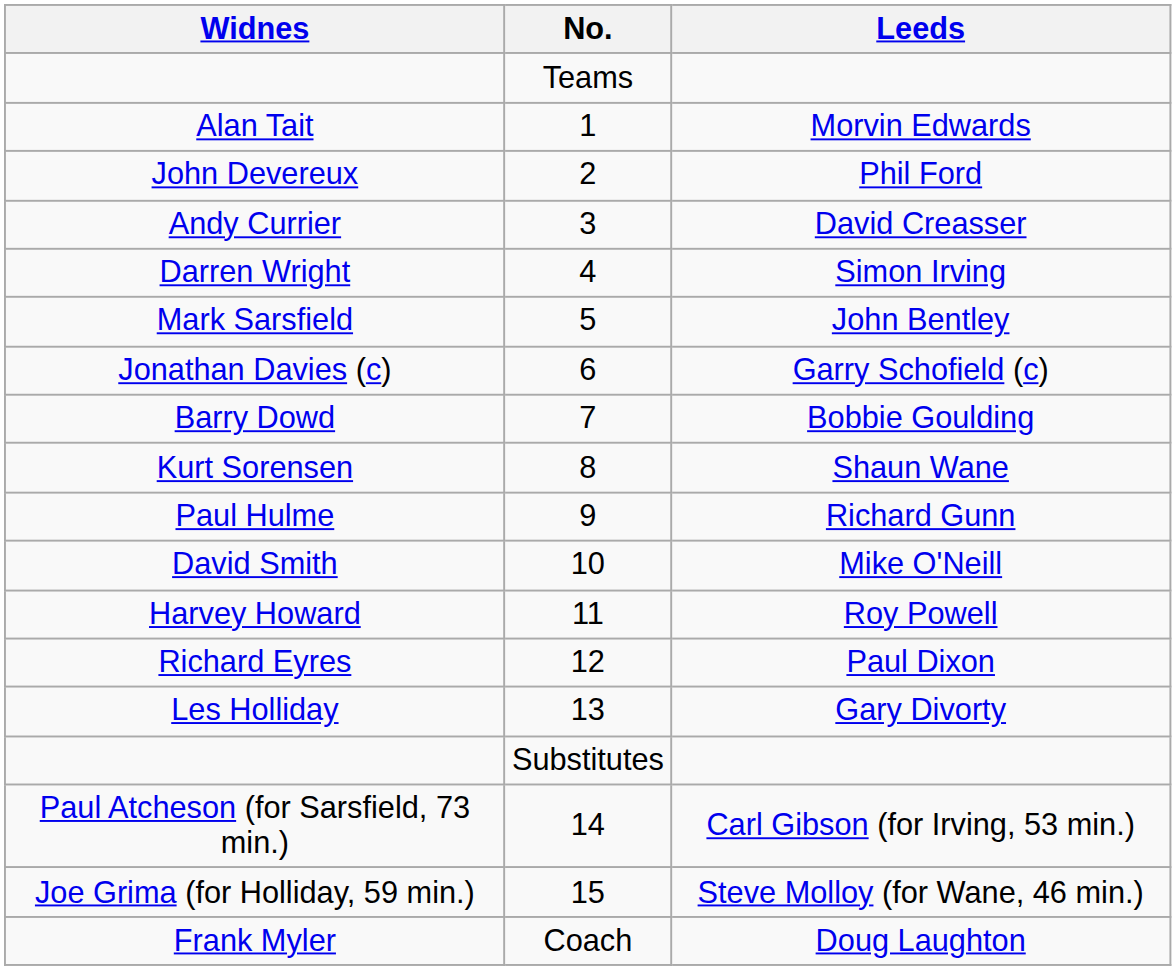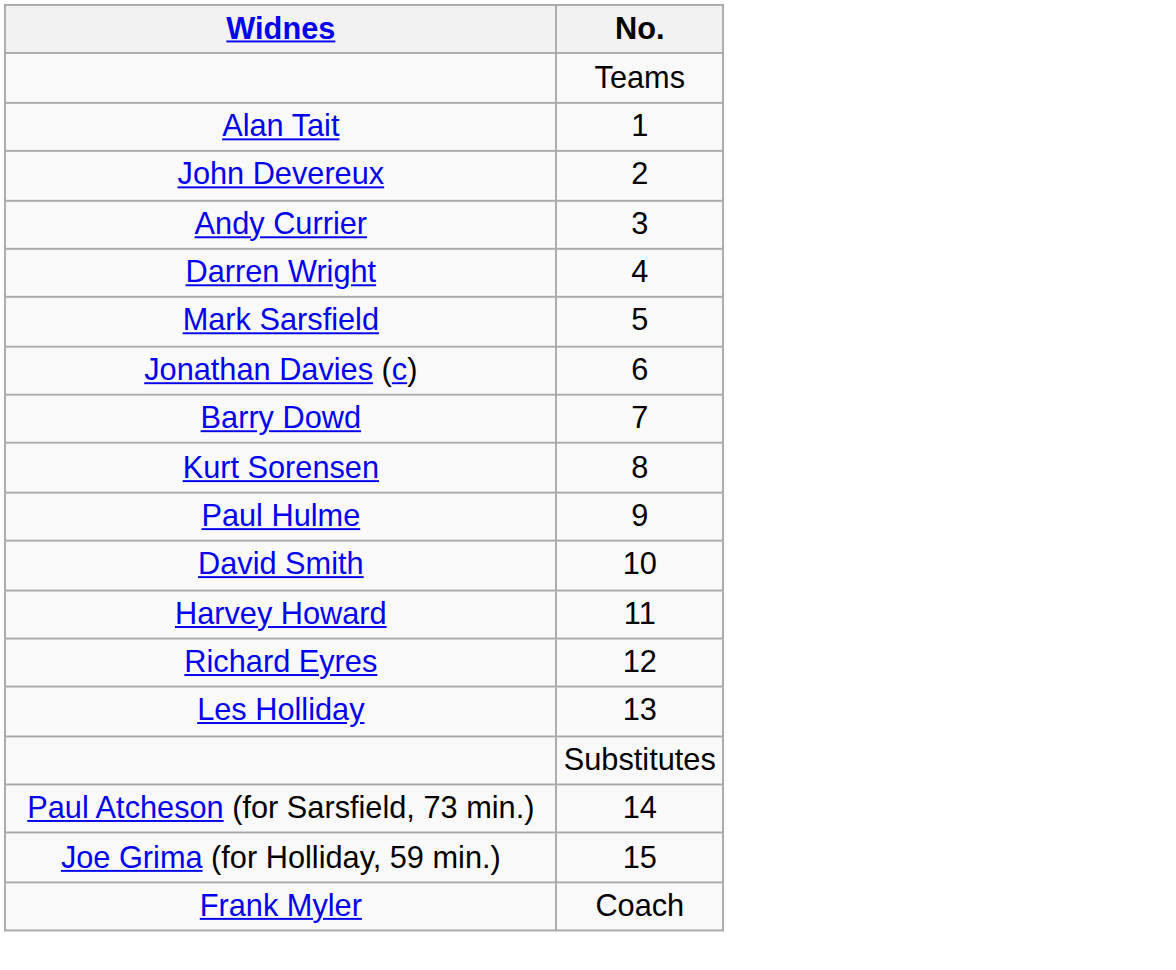- column: Leeds | Morvin Edwards | Phil Ford | David Creasser | Simon Irving | John Bentley | Garry Schofield (c) | Bobbie Goulding | Shaun Wane | Richard Gunn | Mike O'Neill | Roy Powell | Paul Dixon | Gary Divorty | Carl Gibson (for Irving, 53 min.) | Steve Molloy (for Wane, 46 min.) | Doug Laughton
